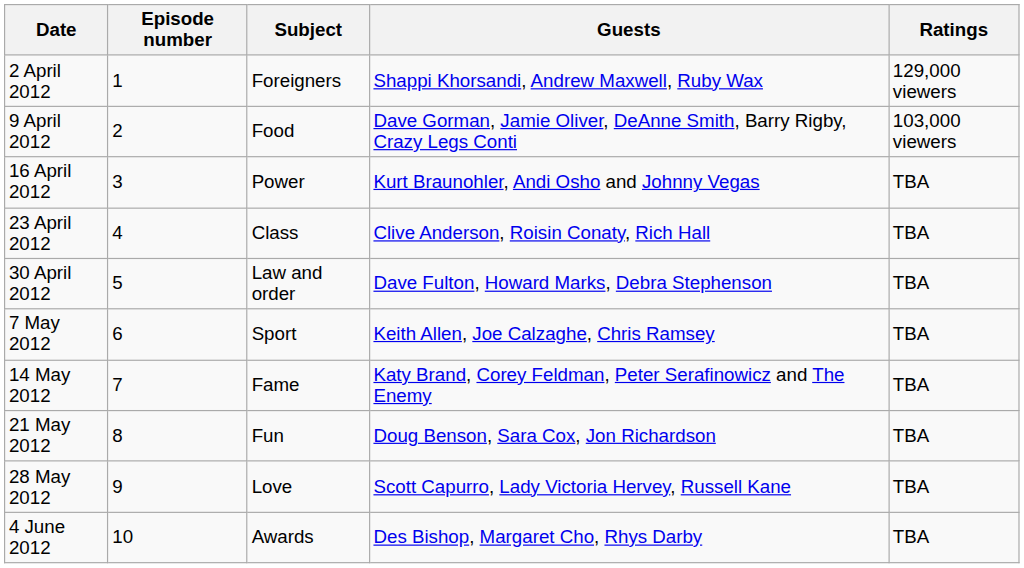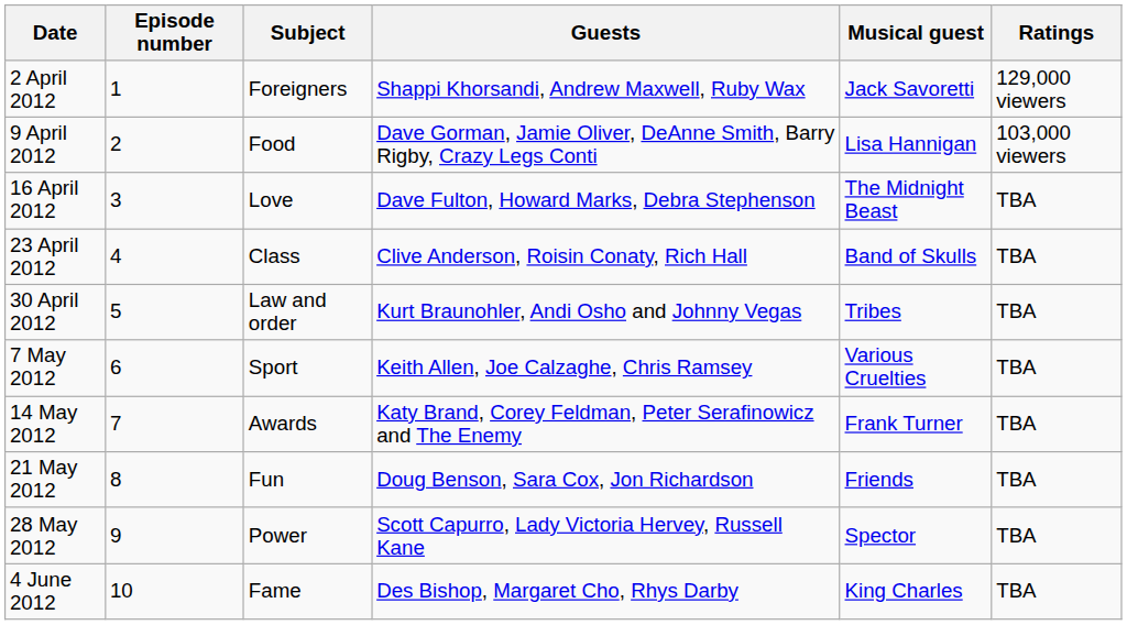+ column: Musical guest | Jack Savoretti | Lisa Hannigan | The Midnight Beast | Band of Skulls | Tribes | Various Cruelties | Frank Turner | Friends | Spector | King Charles
16 April 2012 | Subject: Power -> Love
16 April 2012 | Guests: Kurt Braunohler, Andi Osho and Johnny Vegas -> Dave Fulton, Howard Marks, Debra Stephenson
30 April 2012 | Guests: Dave Fulton, Howard Marks, Debra Stephenson -> Kurt Braunohler, Andi Osho and Johnny Vegas
14 May 2012 | Subject: Fame -> Awards
28 May 2012 | Subject: Love -> Power
4 June 2012 | Subject: Awards -> Fame
